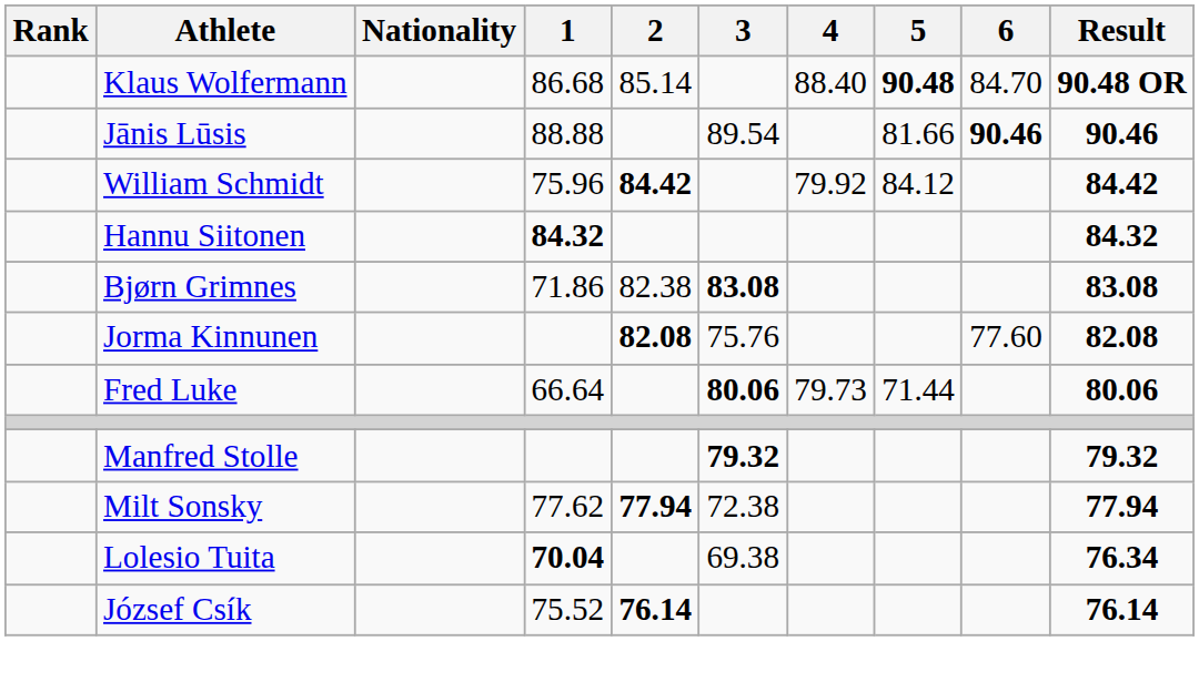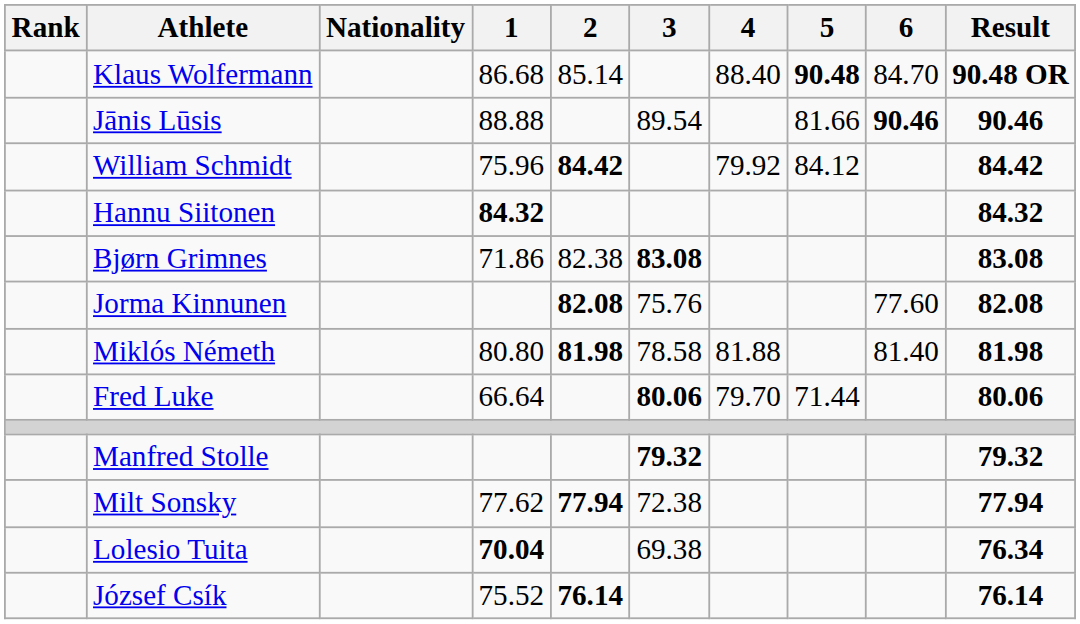+ row: Miklós Németh | 80.80 | 81.98 | 78.58 | 81.88 | 81.40 | 81.98
Fred Luke | 4: 79.73 -> 79.70
